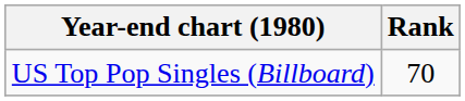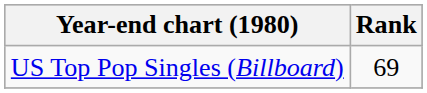US Top Pop Singles (Billboard) | Rank: 70 -> 69
